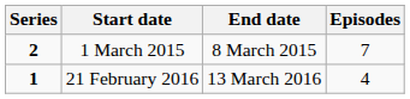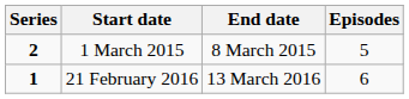1 March 2015 | Episodes: 7 -> 5
21 February 2016 | Episodes: 4 -> 6
